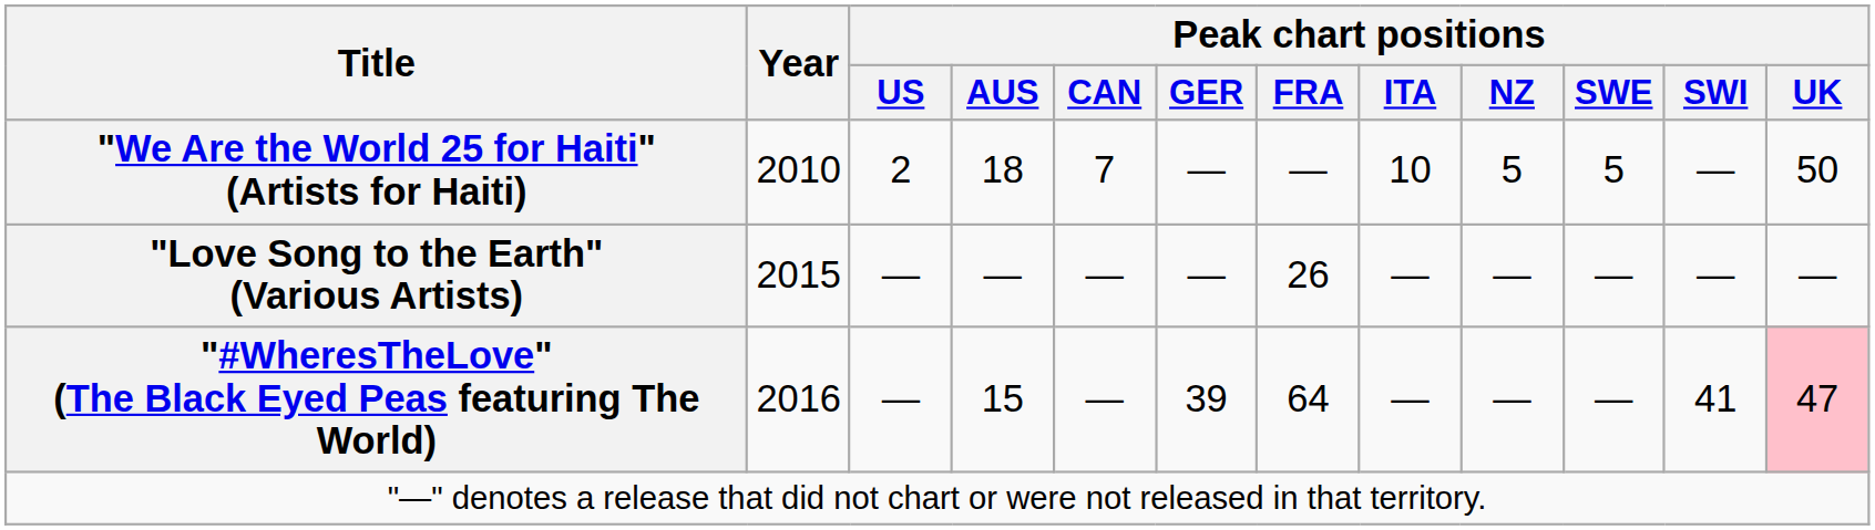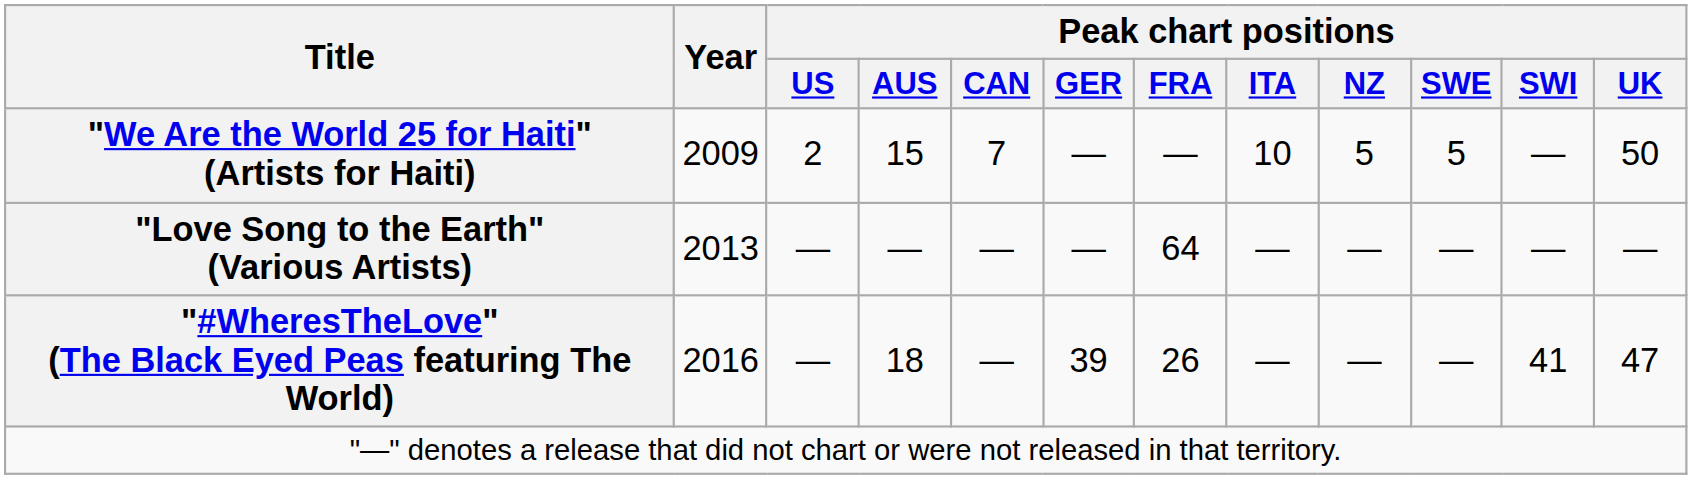"We Are the World 25 for Haiti" (Artists for Haiti) | Year: 2010 -> 2009
"We Are the World 25 for Haiti" (Artists for Haiti) | Peak chart positions / AUS: 18 -> 15
"Love Song to the Earth" (Various Artists) | Year: 2015 -> 2013
"Love Song to the Earth" (Various Artists) | Peak chart positions / FRA: 26 -> 64
"#WheresTheLove" (The Black Eyed Peas featuring The World) | Peak chart positions / AUS: 15 -> 18
"#WheresTheLove" (The Black Eyed Peas featuring The World) | Peak chart positions / FRA: 64 -> 26
"#WheresTheLove" (The Black Eyed Peas featuring The World) | Peak chart positions / UK: pink background -> no background
